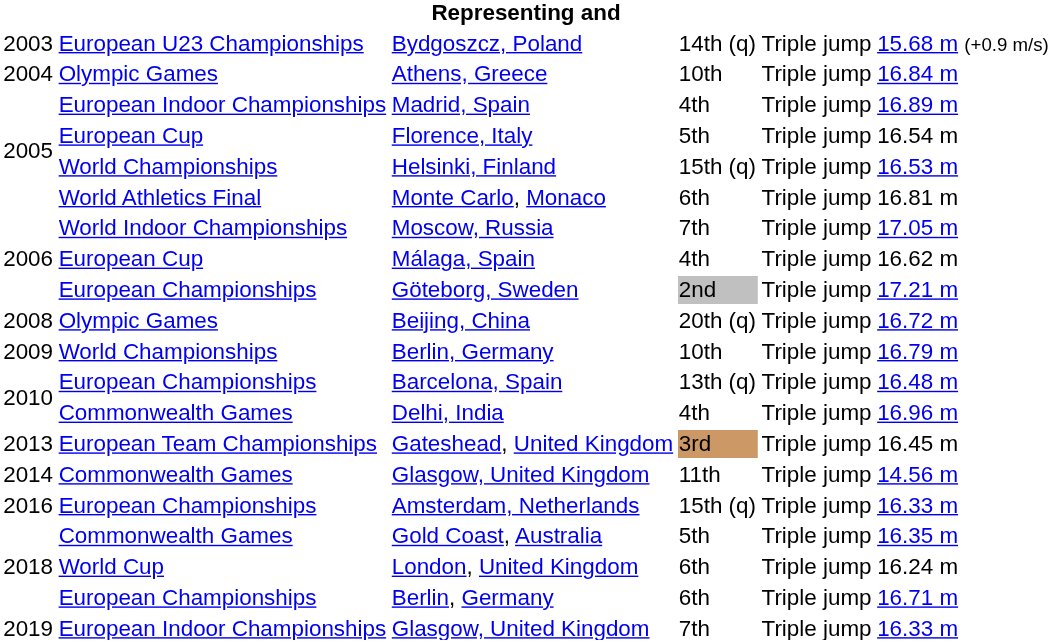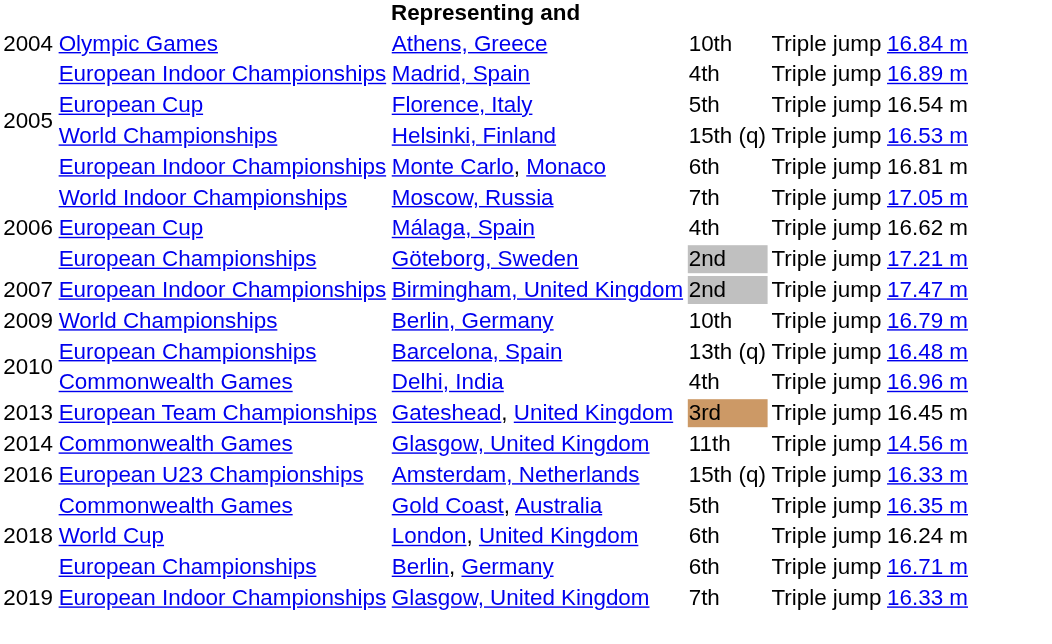- row: 2003 | European U23 Championships | Bydgoszcz, Poland | 14th (q) | Triple jump | 15.68 m (+0.9 m/s)
Monte Carlo, Monaco | column 2: World Athletics Final -> European Indoor Championships
+ row: 2007 | European Indoor Championships | Birmingham, United Kingdom | 2nd | Triple jump | 17.47 m
- row: 2008 | Olympic Games | Beijing, China | 20th (q) | Triple jump | 16.72 m
Amsterdam, Netherlands | column 2: European Championships -> European U23 Championships
